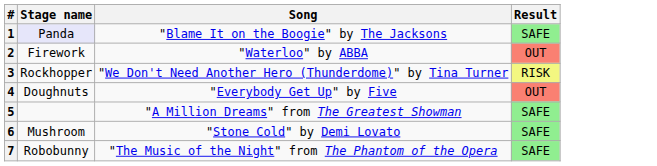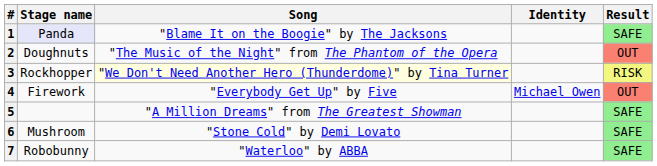+ column: Identity | Michael Owen
2 | Stage name: Firework -> Doughnuts
2 | Song: "Waterloo" by ABBA -> "The Music of the Night" from The Phantom of the Opera
3 | Song: no background -> lightyellow background
4 | Stage name: Doughnuts -> Firework
7 | Song: "The Music of the Night" from The Phantom of the Opera -> "Waterloo" by ABBA
